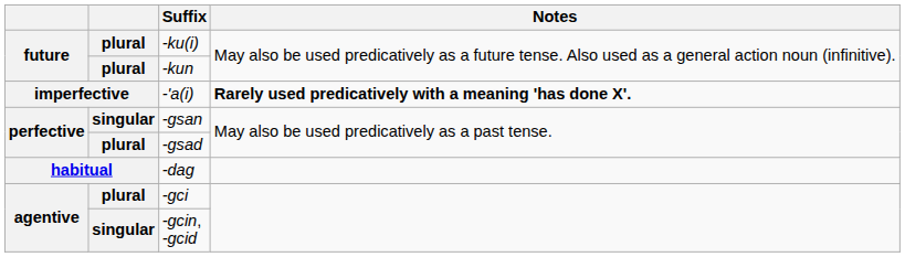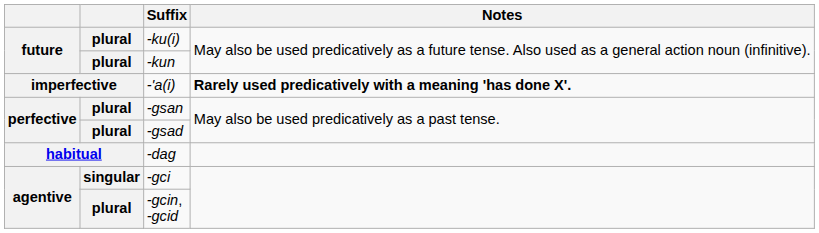-gsan | column 2: singular -> plural
-gci | column 2: plural -> singular
-gcin, ‑gcid | column 2: singular -> plural
